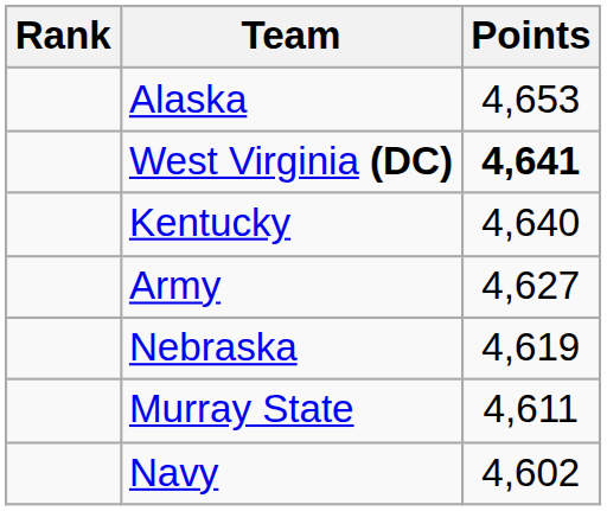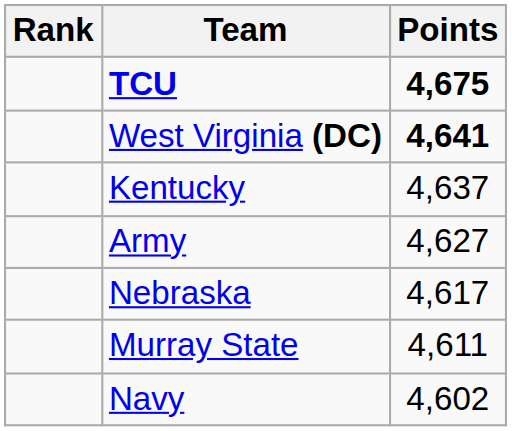+ row: TCU | 4,675
- row: Alaska | 4,653
Kentucky | Points: 4,640 -> 4,637
Nebraska | Points: 4,619 -> 4,617
